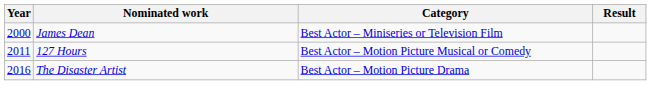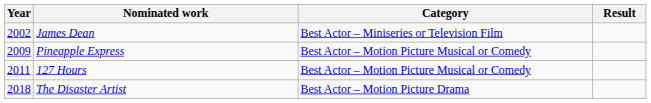James Dean | Year: 2000 -> 2002
+ row: 2009 | Pineapple Express | Best Actor – Motion Picture Musical or Comedy
The Disaster Artist | Year: 2016 -> 2018
